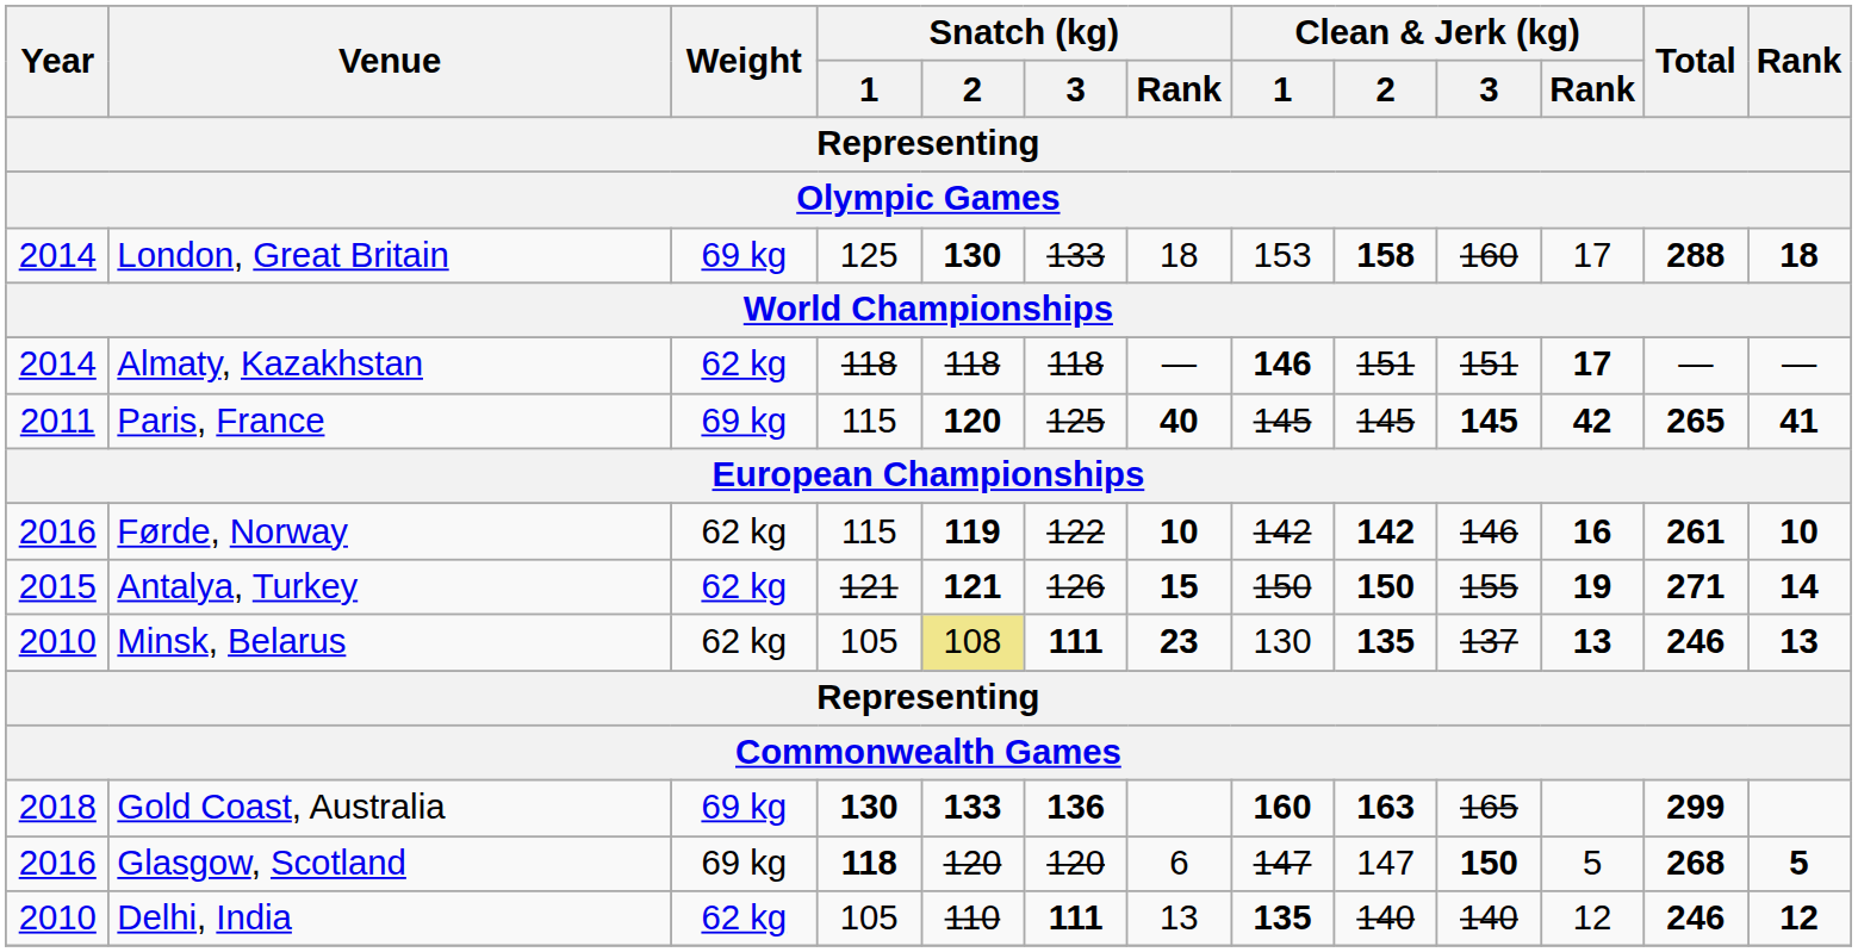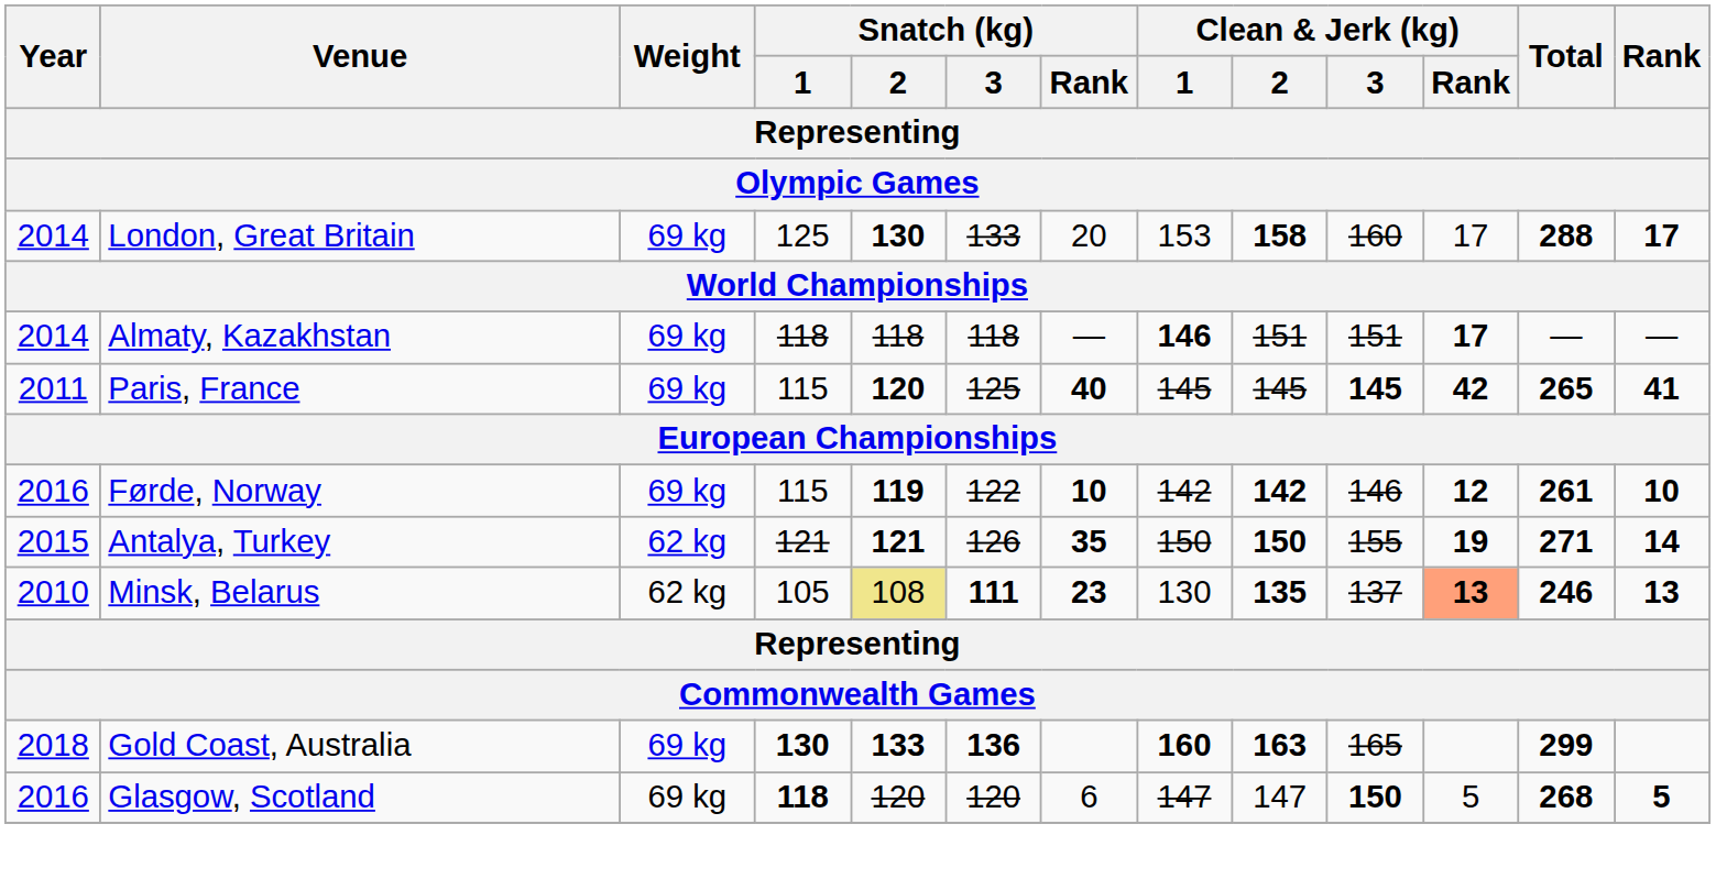London, Great Britain | Snatch (kg) / Rank: 18 -> 20
London, Great Britain | Rank: 18 -> 17
Almaty, Kazakhstan | Weight: 62 kg -> 69 kg
Førde, Norway | Weight: 62 kg -> 69 kg
Førde, Norway | Clean & Jerk (kg) / Rank: 16 -> 12
Antalya, Turkey | Snatch (kg) / Rank: 15 -> 35
Minsk, Belarus | Clean & Jerk (kg) / Rank: no background -> lightsalmon background
- row: 2010 | Delhi, India | 62 kg | 105 | 110 | 111 | 13 | 135 | 140 | 140 | 12 | 246 | 12
